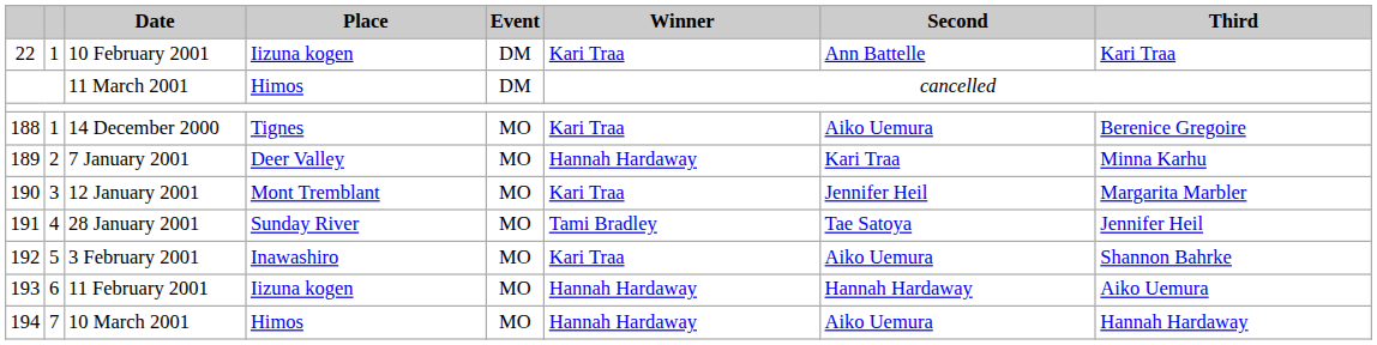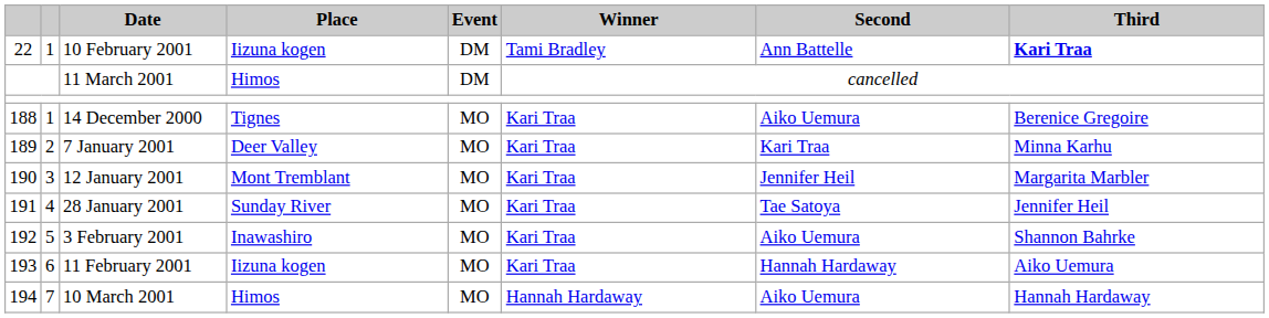10 February 2001 | Winner: Kari Traa -> Tami Bradley
10 February 2001 | Third: normal -> bold
7 January 2001 | Winner: Hannah Hardaway -> Kari Traa
28 January 2001 | Winner: Tami Bradley -> Kari Traa
11 February 2001 | Winner: Hannah Hardaway -> Kari Traa
